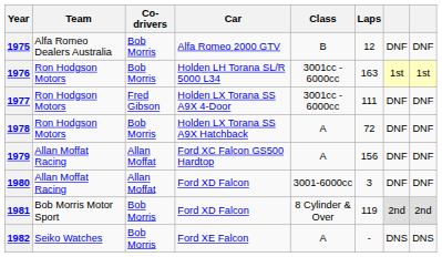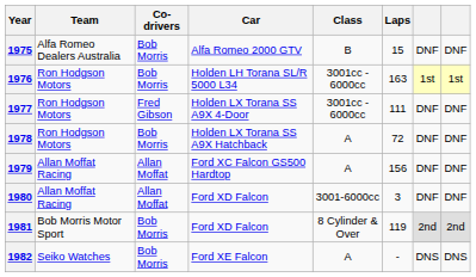1975 | Laps: 12 -> 15
